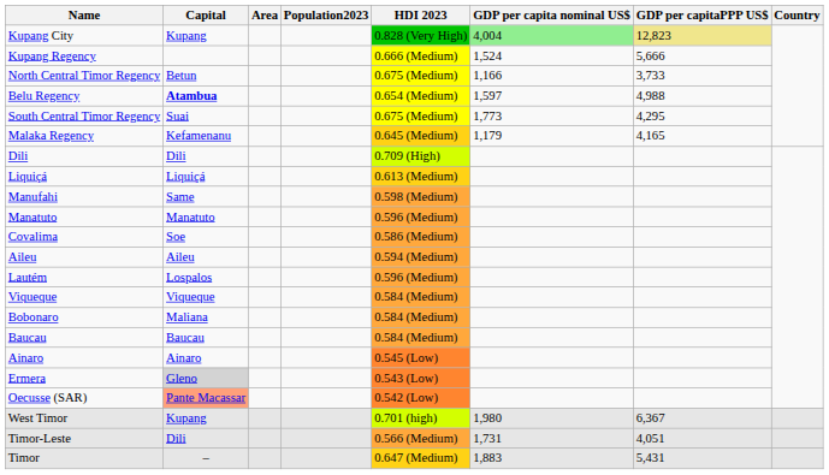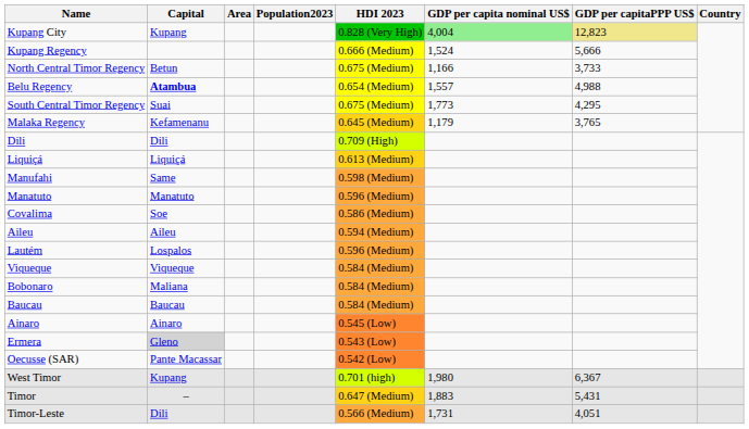Belu Regency | GDP per capita nominal US$: 1,597 -> 1,557
Malaka Regency | GDP per capitaPPP US$: 4,165 -> 3,765
Oecusse (SAR) | Capital: lightsalmon background -> no background
rows swapped: Timor-Leste <-> Timor
